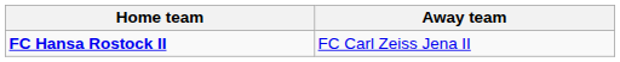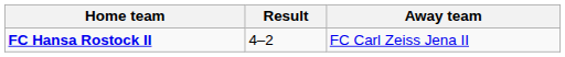+ column: Result | 4–2
